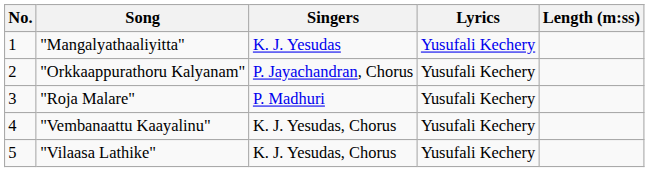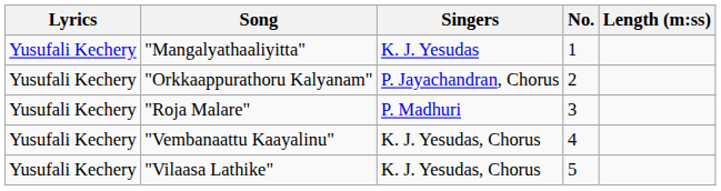columns swapped: No. <-> Lyrics
